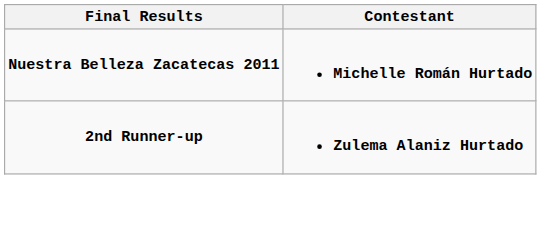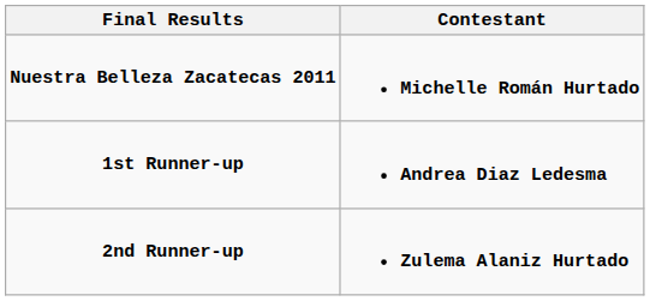+ row: 1st Runner-up | Andrea Diaz Ledesma
